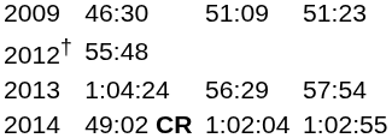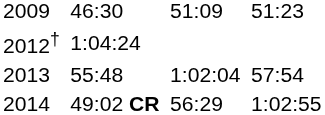2012† | column 3: 55:48 -> 1:04:24
2013 | column 3: 1:04:24 -> 55:48
2013 | column 5: 56:29 -> 1:02:04
2014 | column 5: 1:02:04 -> 56:29
